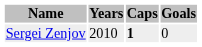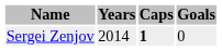Sergei Zenjov | Years: 2010 -> 2014
